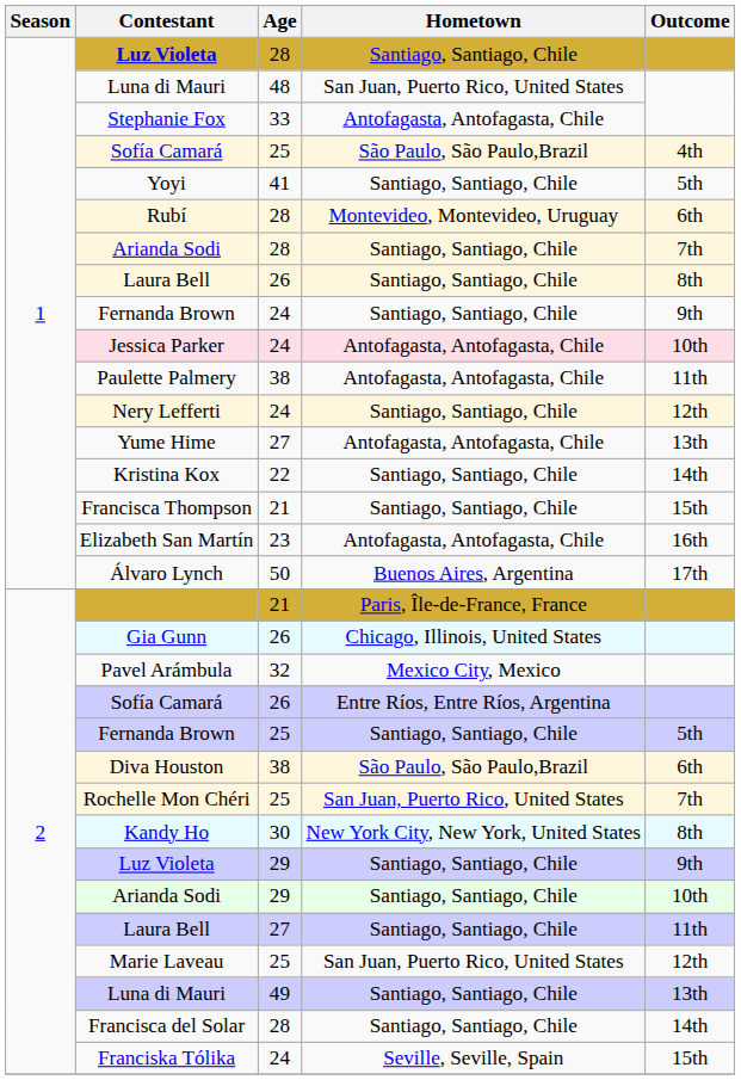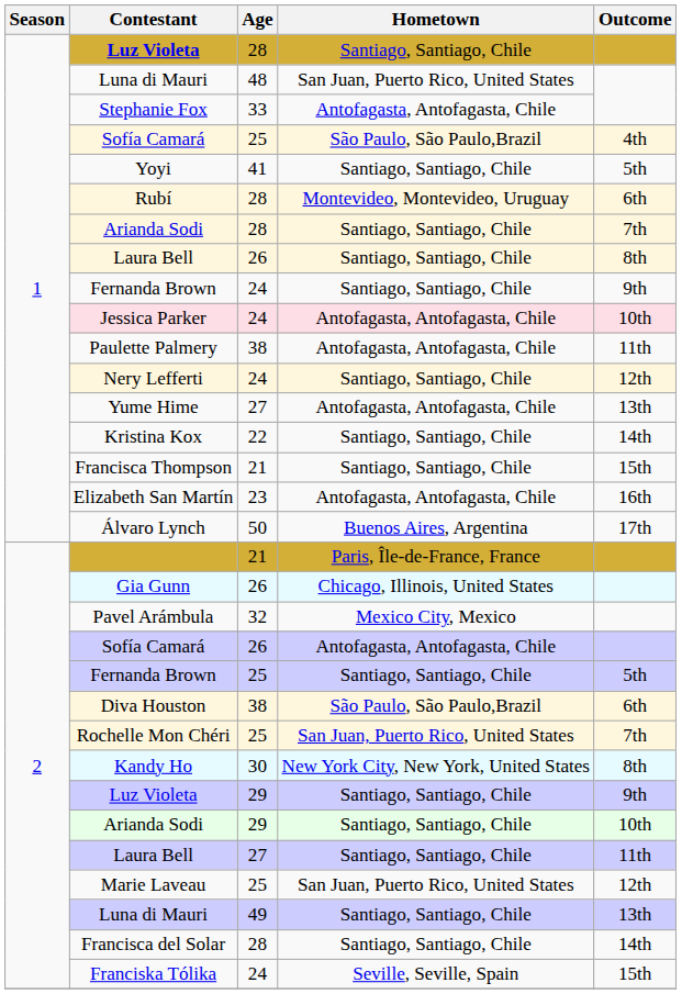Sofía Camará / 26 | Hometown: Entre Ríos, Entre Ríos, Argentina -> Antofagasta, Antofagasta, Chile
